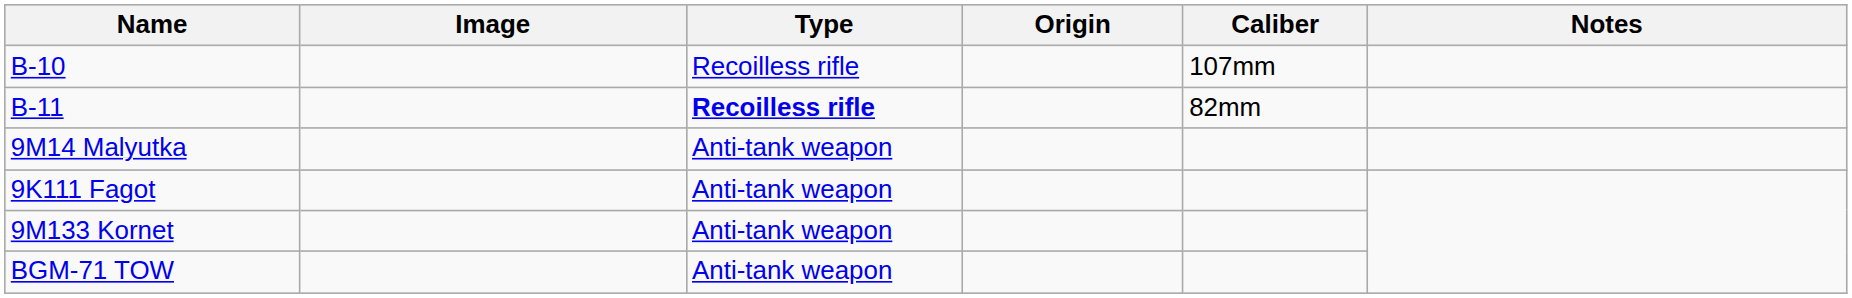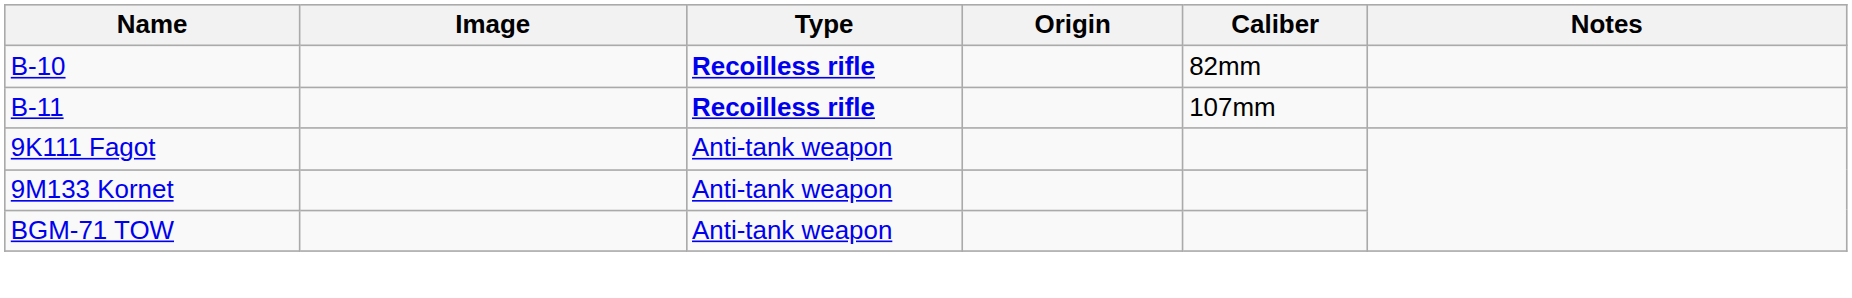B-10 | Type: normal -> bold
B-10 | Caliber: 107mm -> 82mm
B-11 | Caliber: 82mm -> 107mm
- row: 9M14 Malyutka | Anti-tank weapon
